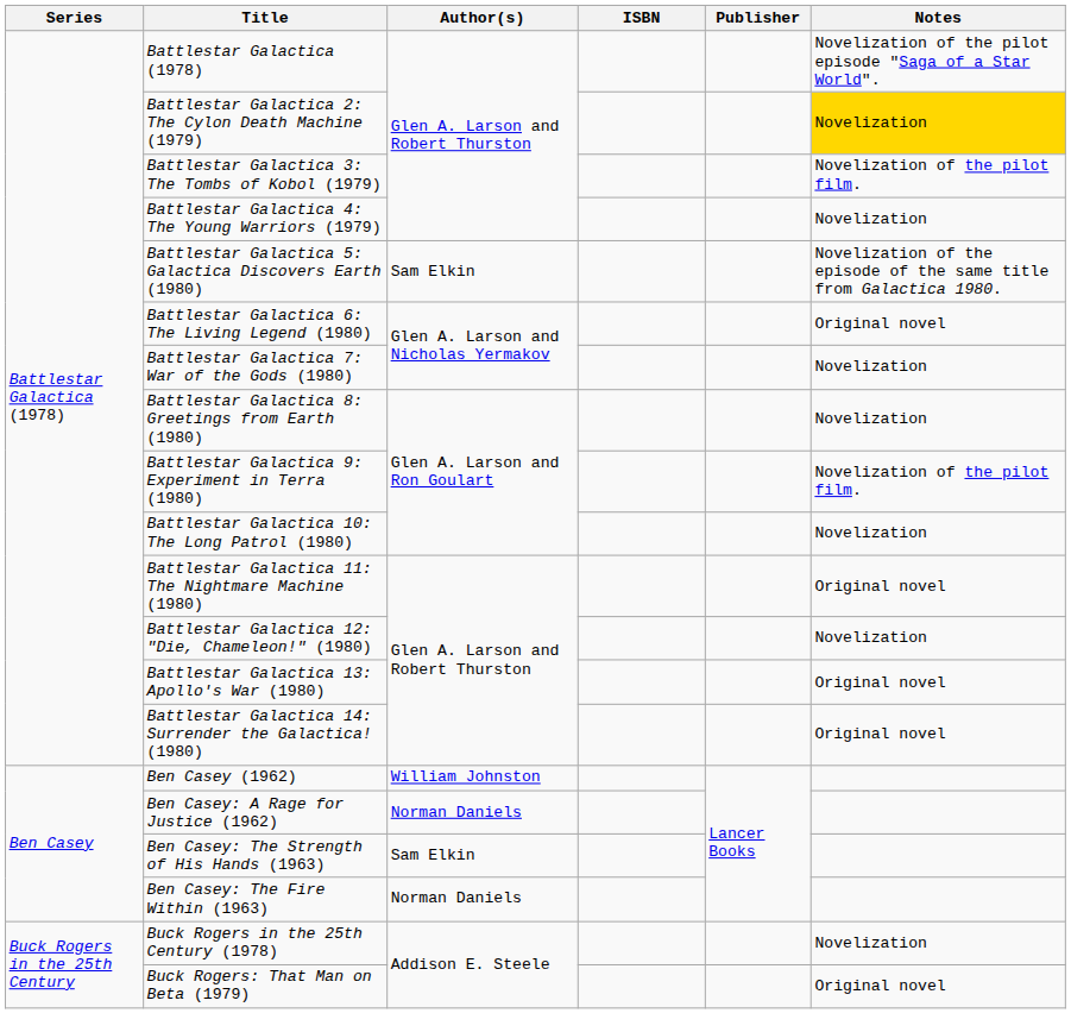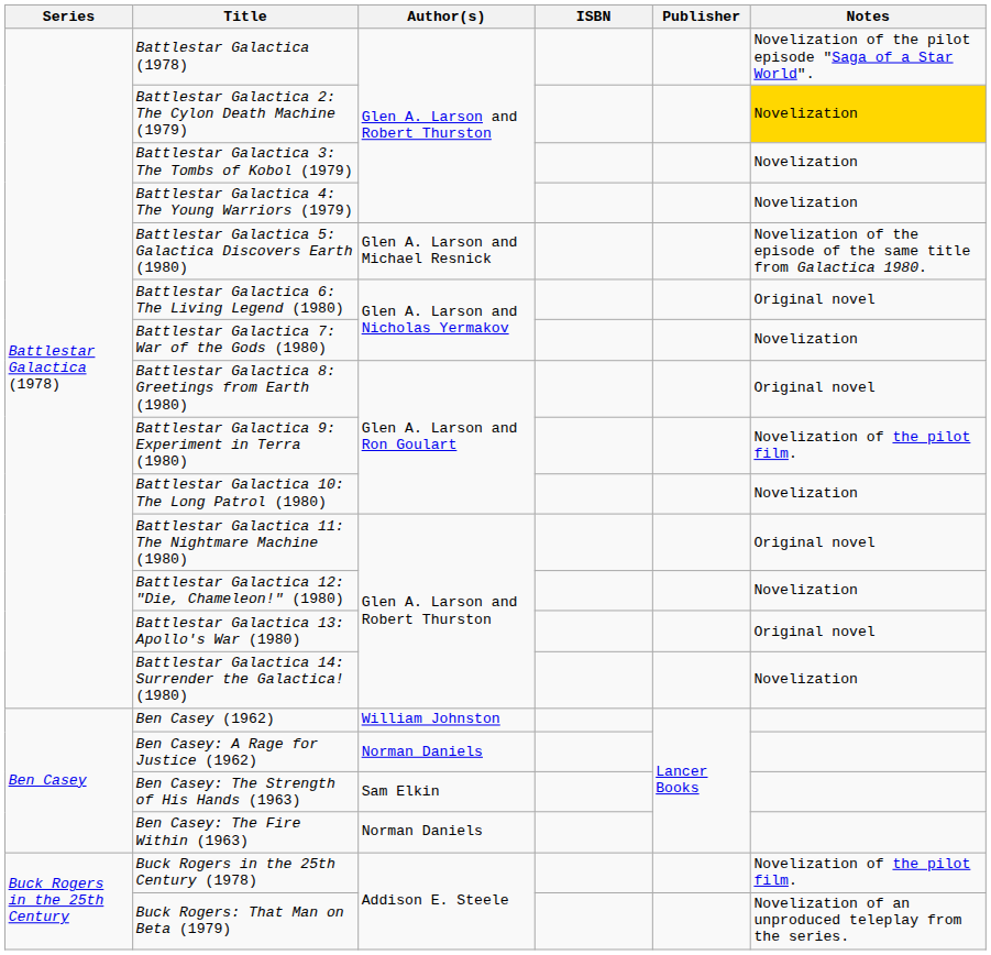Battlestar Galactica 3: The Tombs of Kobol (1979) | Notes: Novelization of the pilot film. -> Novelization
Battlestar Galactica 5: Galactica Discovers Earth (1980) | Author(s): Sam Elkin -> Glen A. Larson and Michael Resnick
Battlestar Galactica 8: Greetings from Earth (1980) | Notes: Novelization -> Original novel
Battlestar Galactica 14: Surrender the Galactica! (1980) | Notes: Original novel -> Novelization
Buck Rogers in the 25th Century (1978) | Notes: Novelization -> Novelization of the pilot film.
Buck Rogers: That Man on Beta (1979) | Notes: Original novel -> Novelization of an unproduced teleplay from the series.
